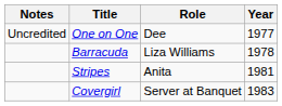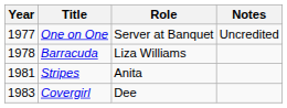columns swapped: Year <-> Notes
One on One | Role: Dee -> Server at Banquet
Covergirl | Role: Server at Banquet -> Dee
